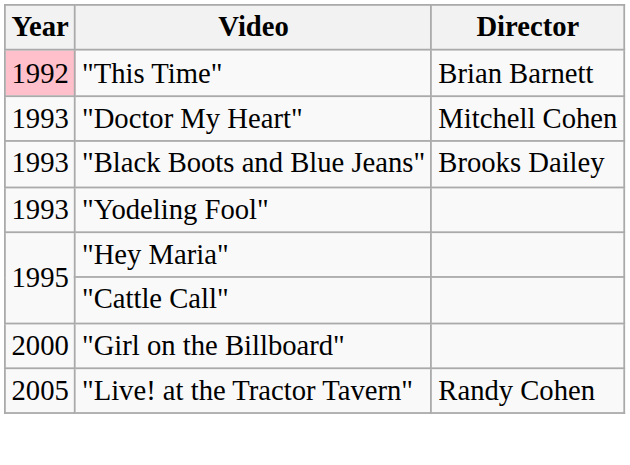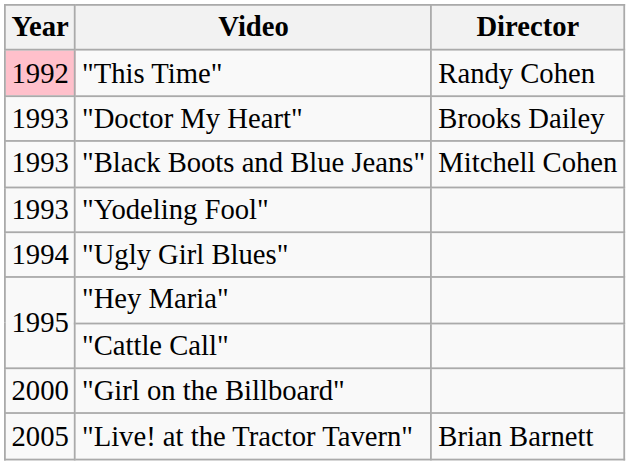"This Time" | Director: Brian Barnett -> Randy Cohen
"Doctor My Heart" | Director: Mitchell Cohen -> Brooks Dailey
"Black Boots and Blue Jeans" | Director: Brooks Dailey -> Mitchell Cohen
+ row: 1994 | "Ugly Girl Blues"
"Live! at the Tractor Tavern" | Director: Randy Cohen -> Brian Barnett
